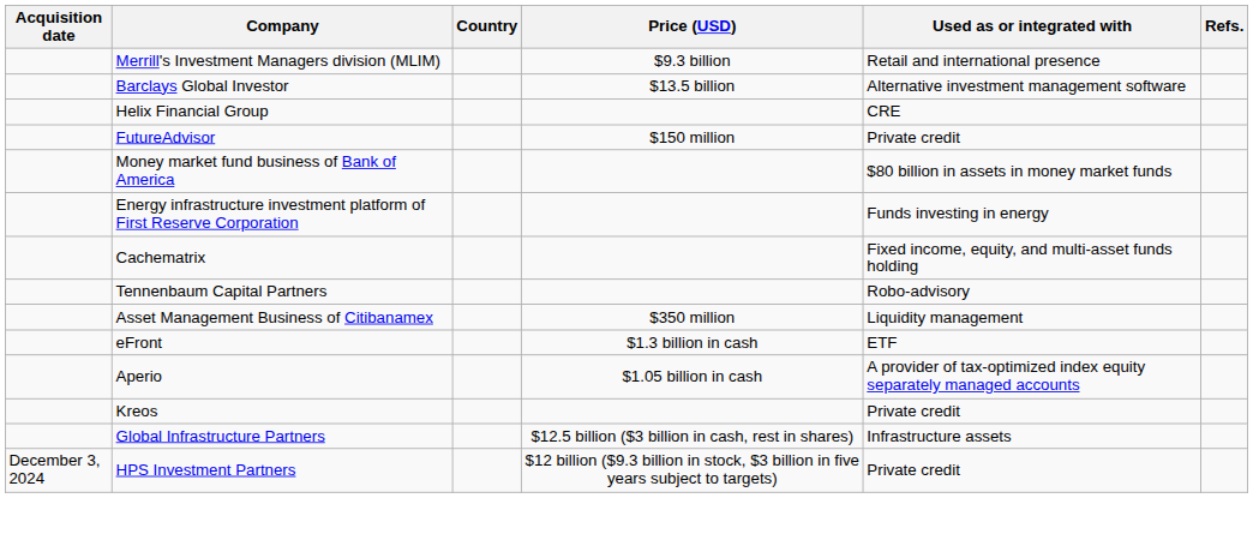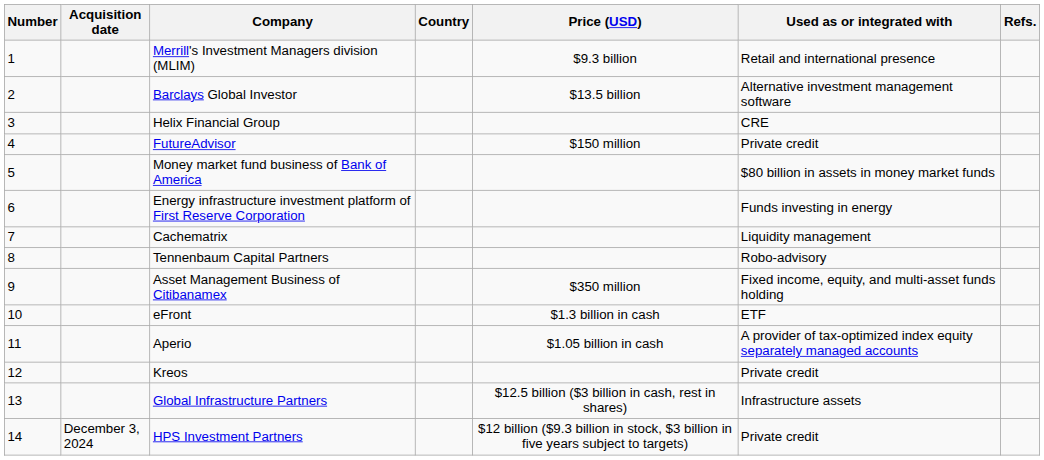+ column: Number | 1 | 2 | 3 | 4 | 5 | 6 | 7 | 8 | 9 | 10 | 11 | 12 | 13 | 14
Cachematrix | Used as or integrated with: Fixed income, equity, and multi-asset funds holding -> Liquidity management
Asset Management Business of Citibanamex | Used as or integrated with: Liquidity management -> Fixed income, equity, and multi-asset funds holding
